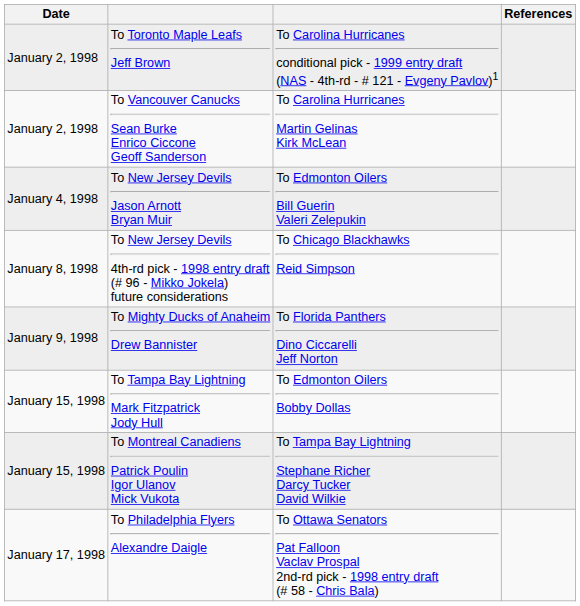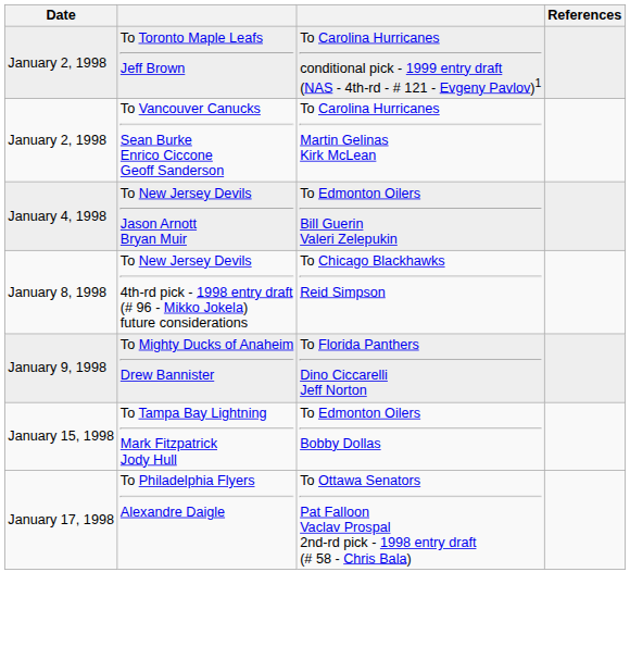- row: January 15, 1998 | To Montreal Canadiens Patrick Poulin Igor Ulanov Mick Vukota | To Tampa Bay Lightning Stephane Richer Darcy Tucker David Wilkie
